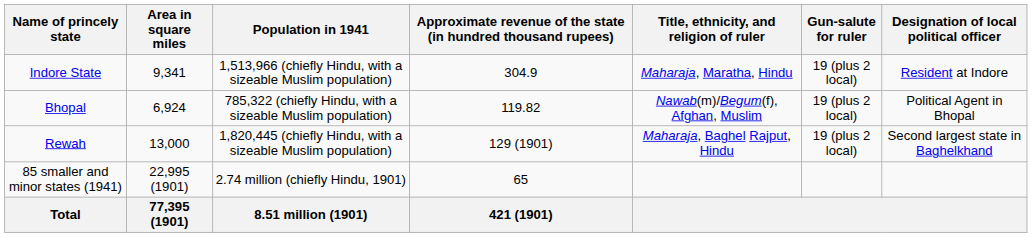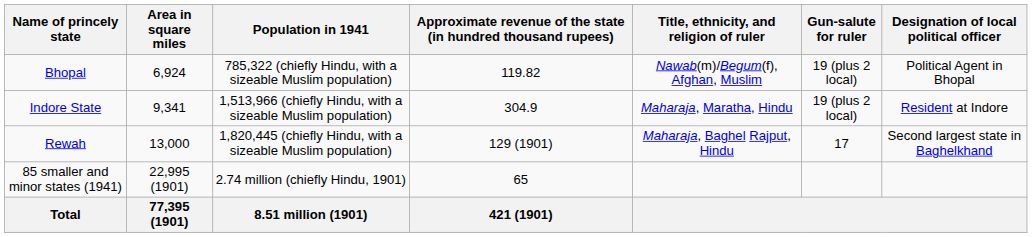rows swapped: Indore State <-> Bhopal
Rewah | Gun-salute for ruler: 19 (plus 2 local) -> 17
